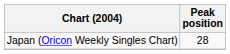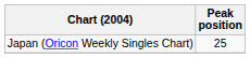Japan (Oricon Weekly Singles Chart) | Peak position: 28 -> 25
